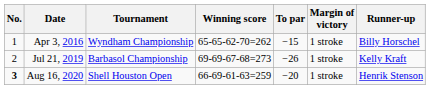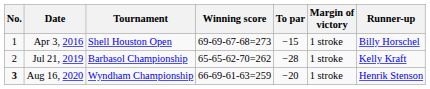Apr 3, 2016 | Tournament: Wyndham Championship -> Shell Houston Open
Apr 3, 2016 | Winning score: 65-65-62-70=262 -> 69-69-67-68=273
Jul 21, 2019 | Winning score: 69-69-67-68=273 -> 65-65-62-70=262
Jul 21, 2019 | To par: −26 -> −28
Aug 16, 2020 | Tournament: Shell Houston Open -> Wyndham Championship
